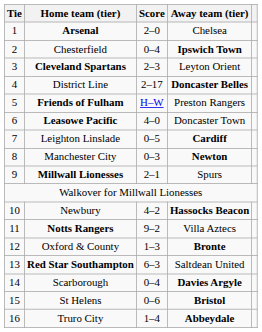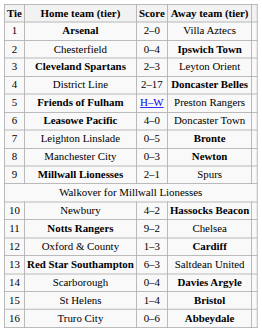Arsenal | Away team (tier): Chelsea -> Villa Aztecs
Leighton Linslade | Away team (tier): Cardiff -> Bronte
Notts Rangers | Away team (tier): Villa Aztecs -> Chelsea
Oxford & County | Away team (tier): Bronte -> Cardiff
St Helens | Score: 0–6 -> 1–4
Truro City | Score: 1–4 -> 0–6
